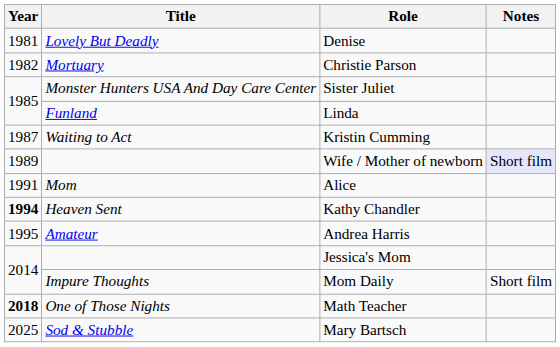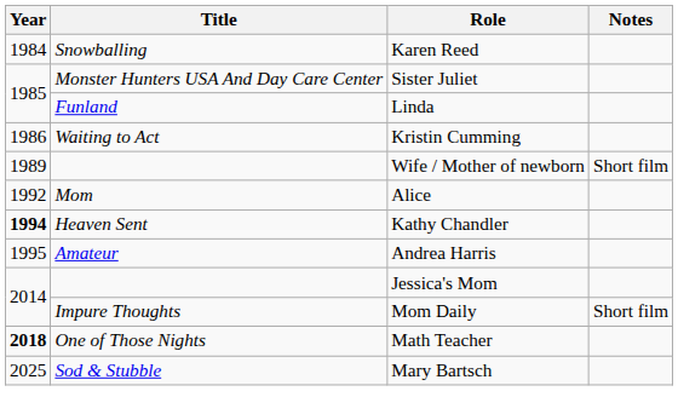- row: 1981 | Lovely But Deadly | Denise
- row: 1982 | Mortuary | Christie Parson
+ row: 1984 | Snowballing | Karen Reed
Kristin Cumming | Year: 1987 -> 1986
Wife / Mother of newborn | Notes: lavender background -> no background
Alice | Year: 1991 -> 1992
